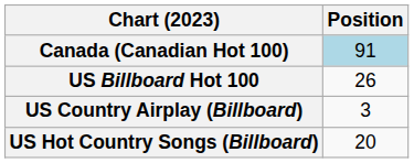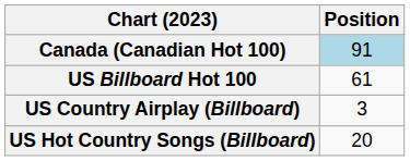US Billboard Hot 100 | Position: 26 -> 61
